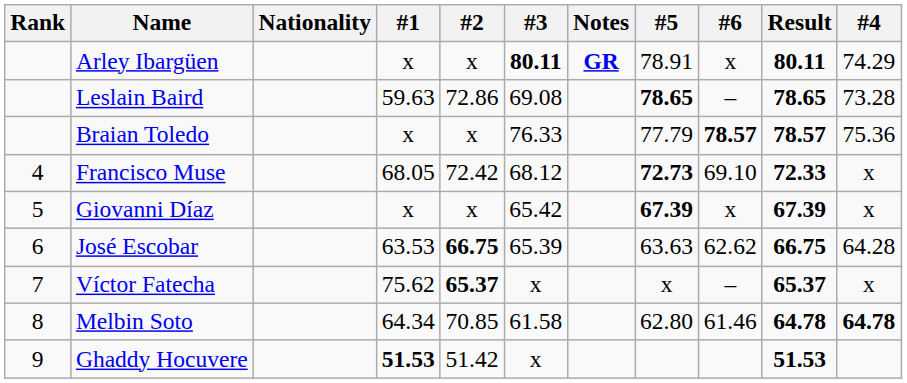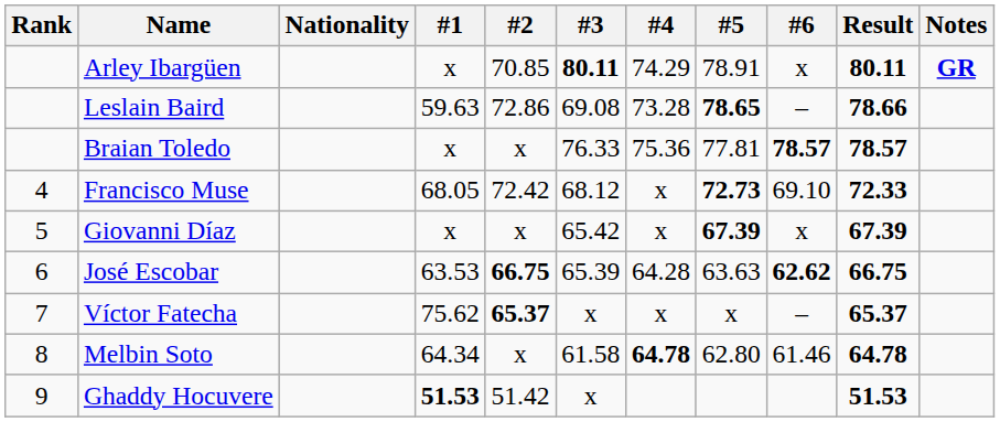columns swapped: #4 <-> Notes
Arley Ibargüen | #2: x -> 70.85
Leslain Baird | Result: 78.65 -> 78.66
Braian Toledo | #5: 77.79 -> 77.81
José Escobar | #6: normal -> bold
Melbin Soto | #2: 70.85 -> x
